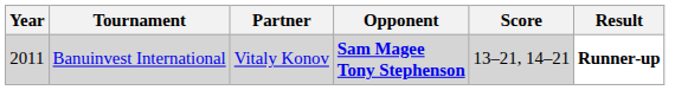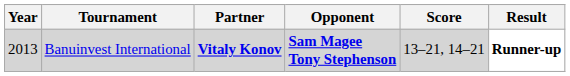Banuinvest International | Year: 2011 -> 2013
Banuinvest International | Partner: normal -> bold
